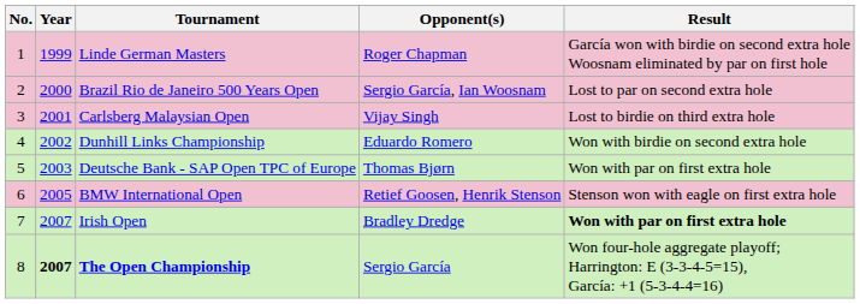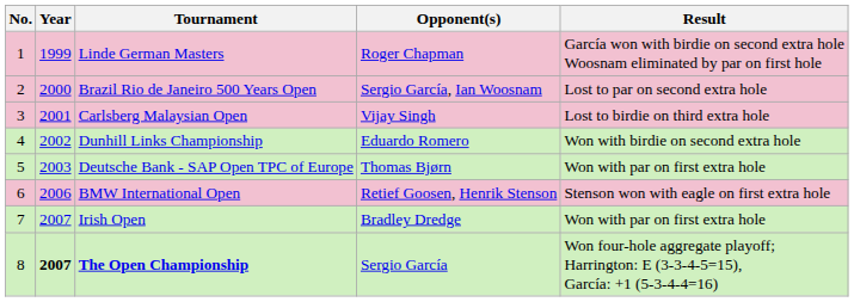BMW International Open | Year: 2005 -> 2006
Irish Open | Result: bold -> normal
